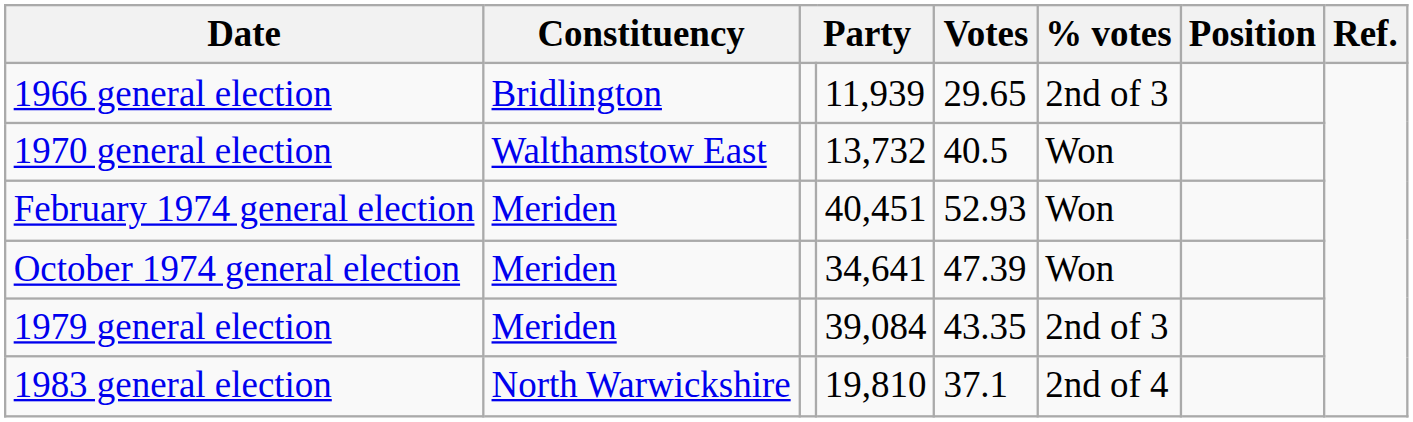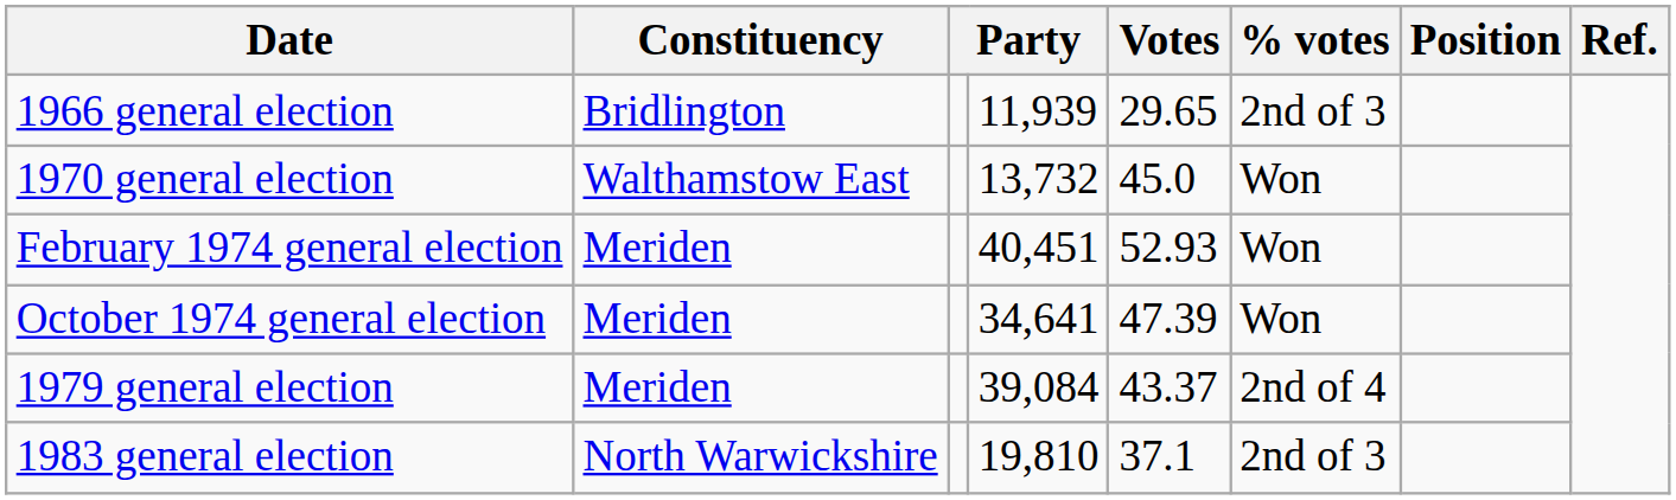1970 general election | Votes: 40.5 -> 45.0
1979 general election | Votes: 43.35 -> 43.37
1979 general election | % votes: 2nd of 3 -> 2nd of 4
1983 general election | % votes: 2nd of 4 -> 2nd of 3
